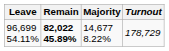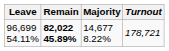96,699 54.11% | Turnout: 178,729 -> 178,721
